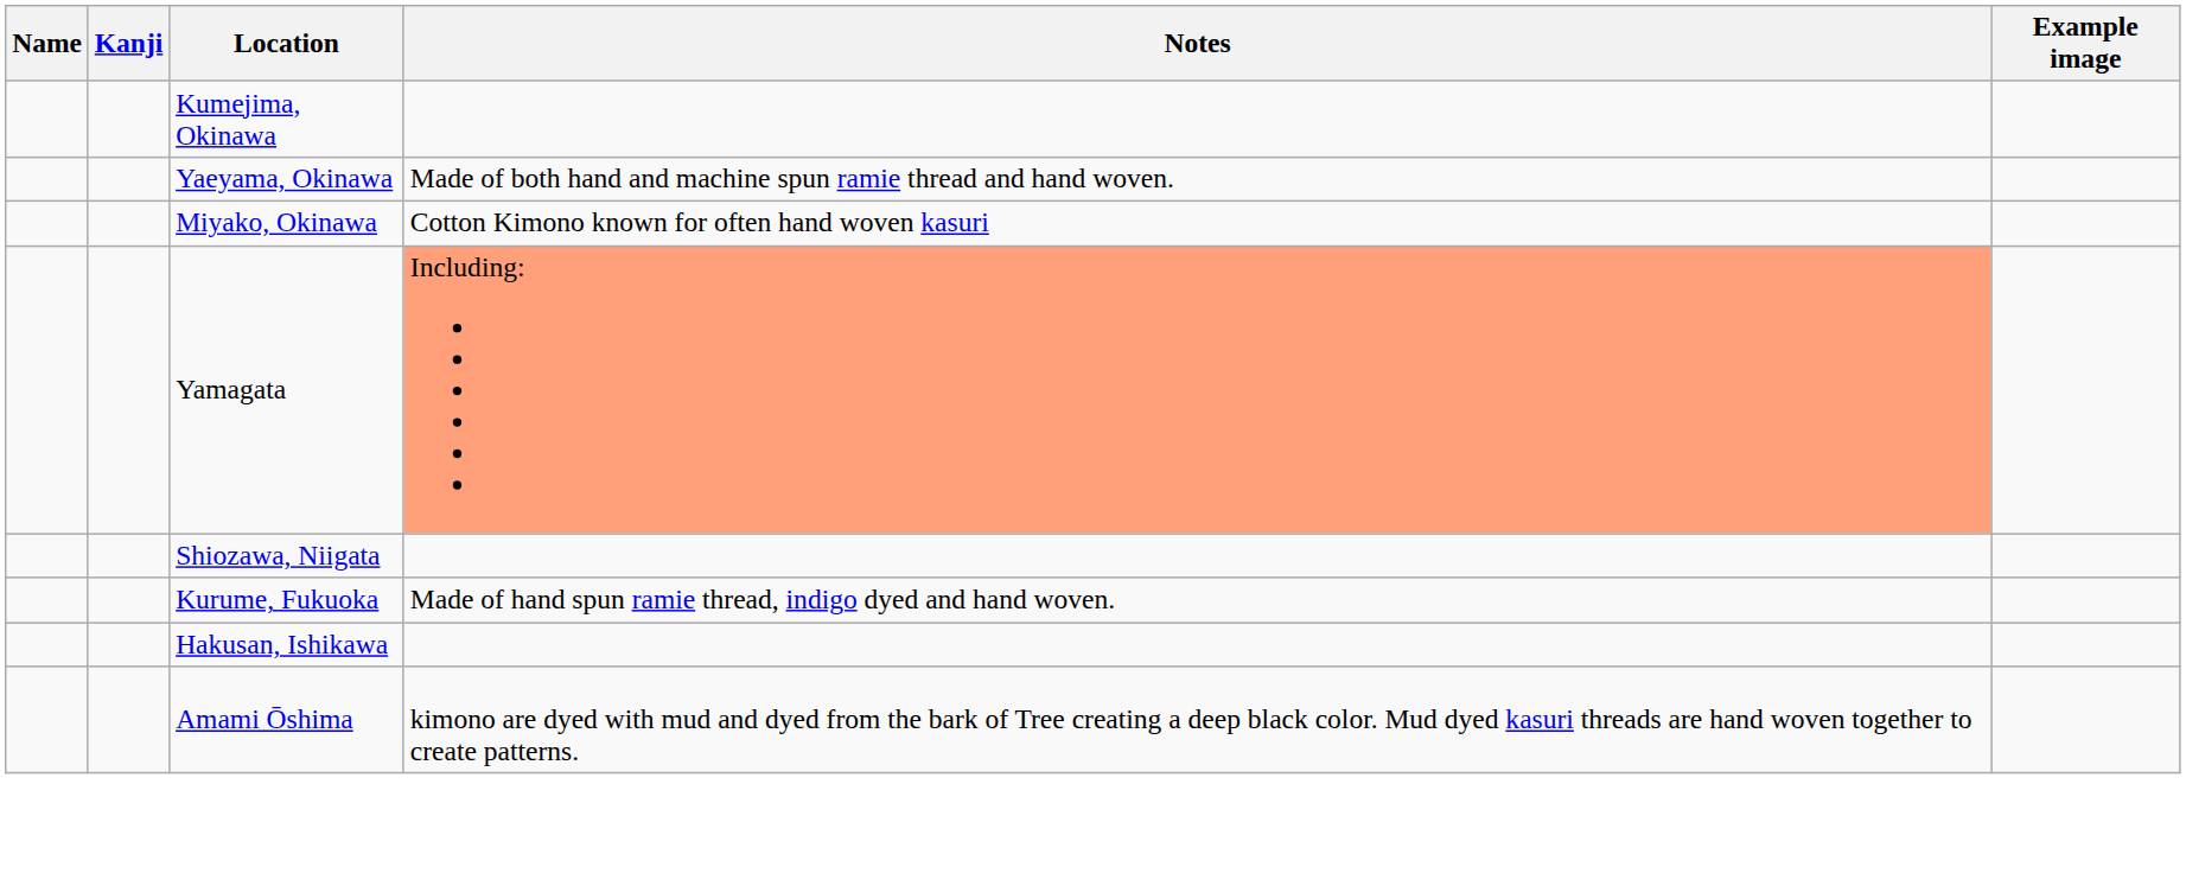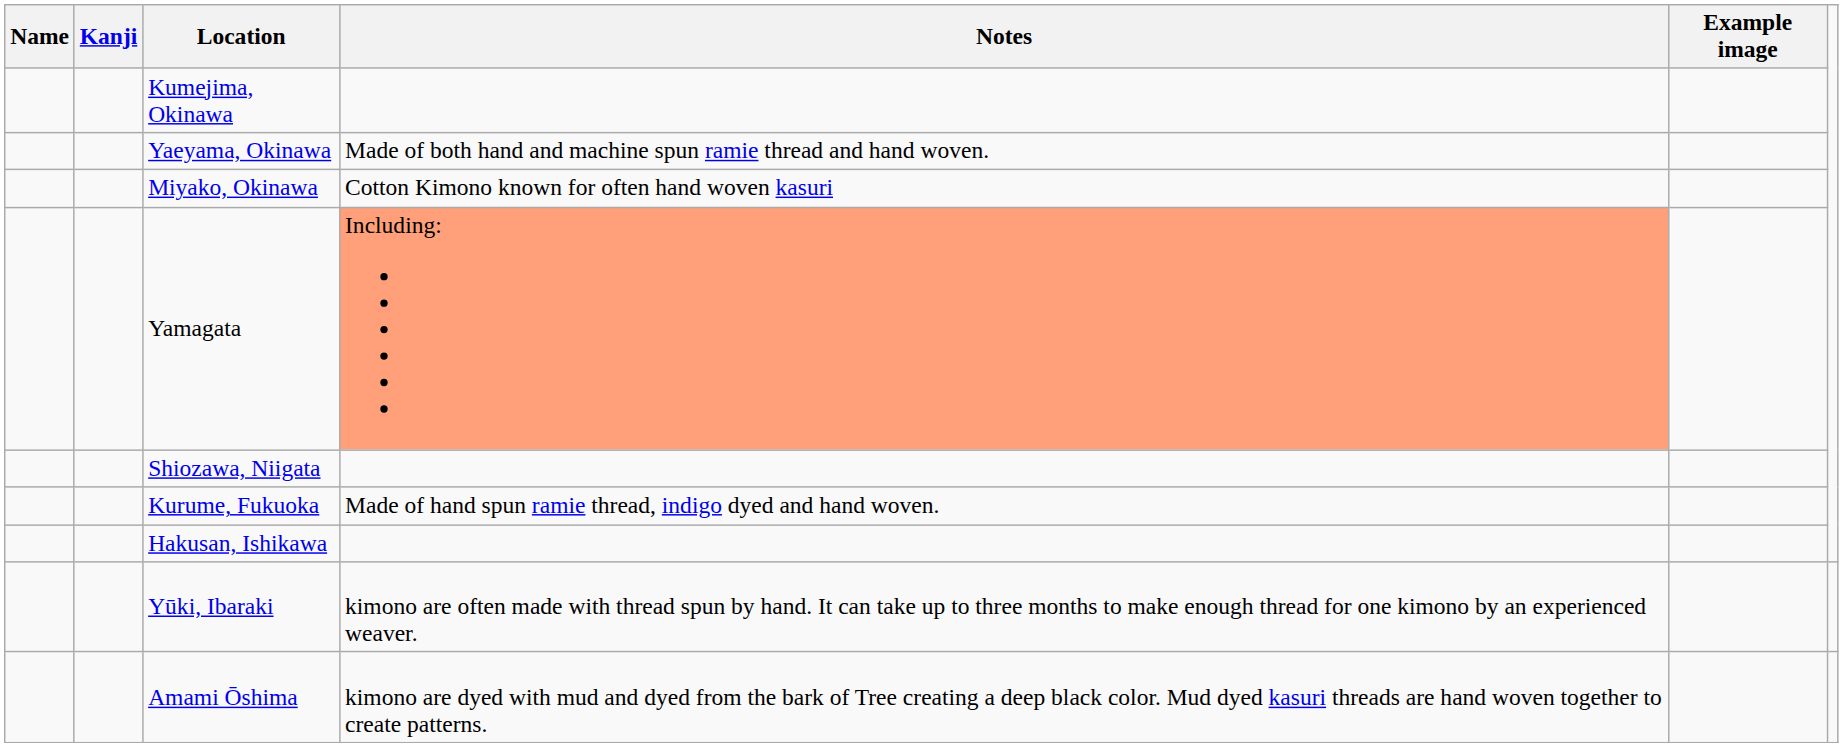+ row: Yūki, Ibaraki | kimono are often made with thread spun by hand. It can take up to three months to make enough thread for one kimono by an experienced weaver.
